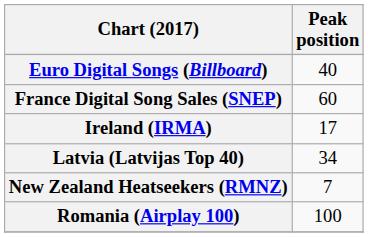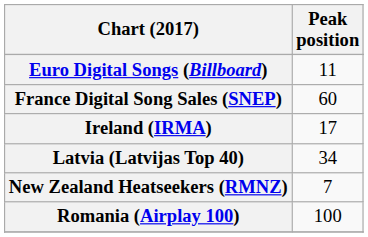Euro Digital Songs (Billboard) | Peak position: 40 -> 11
